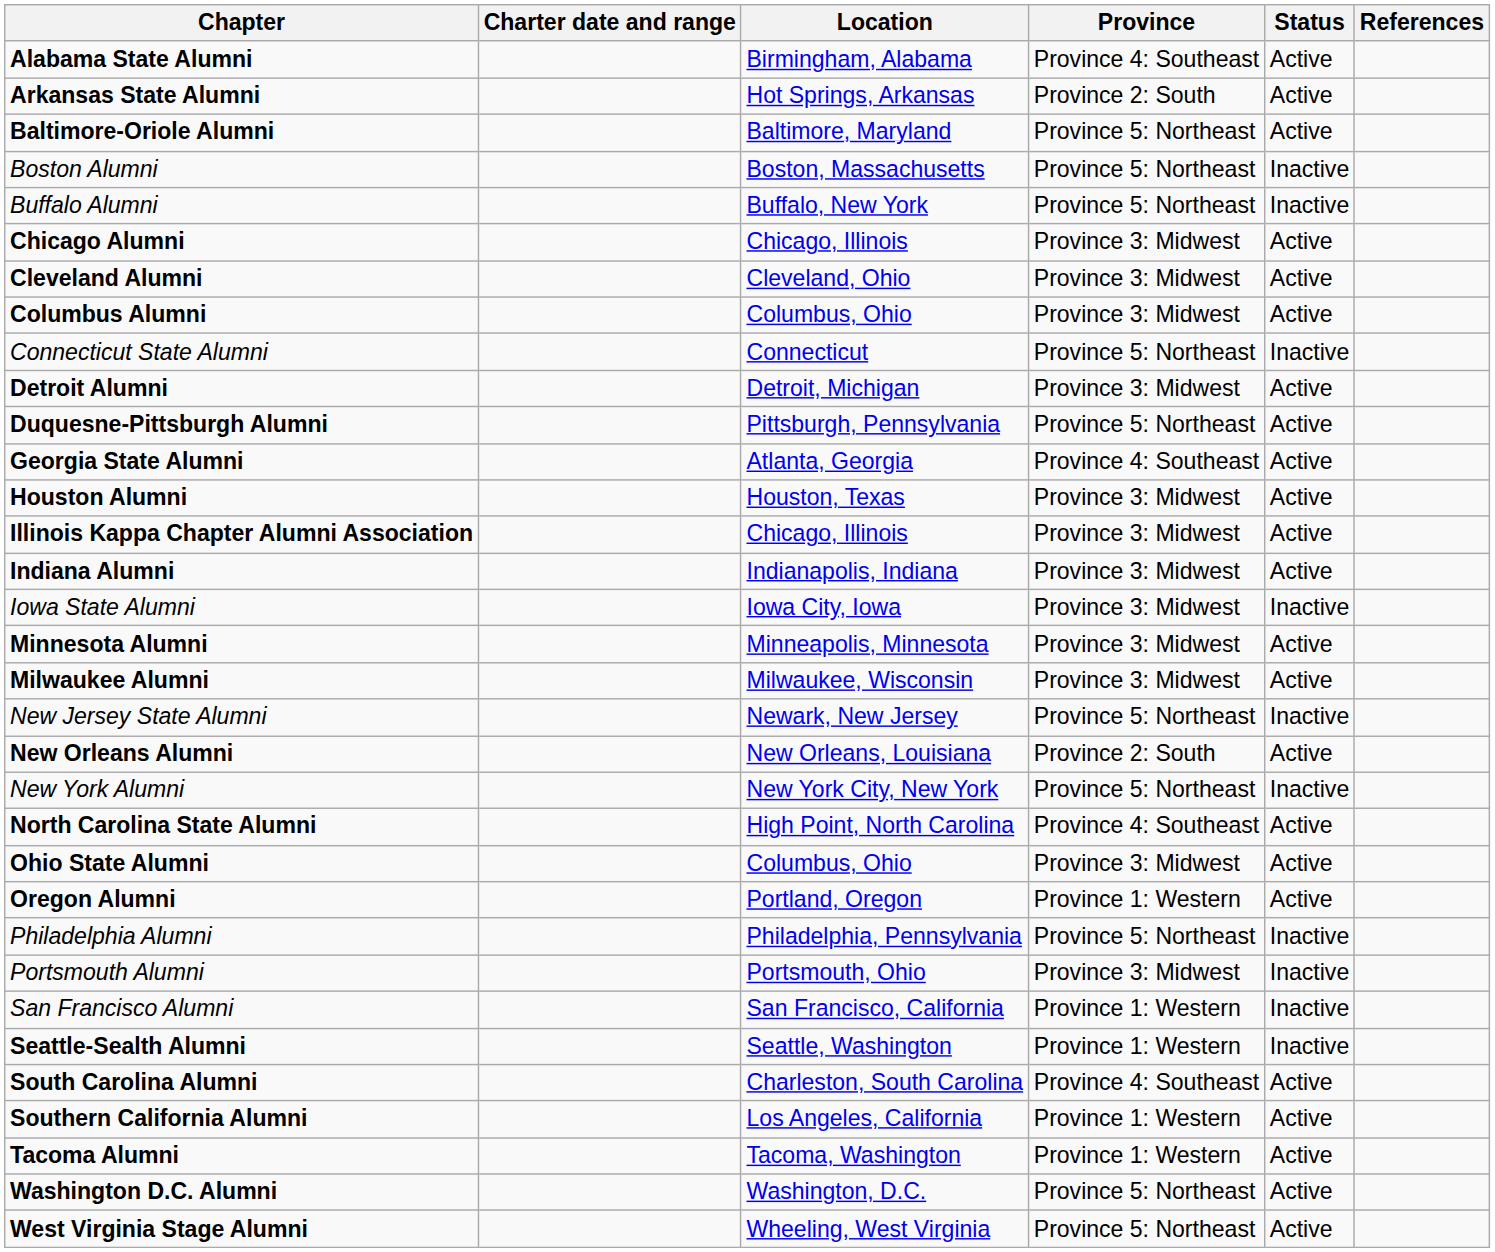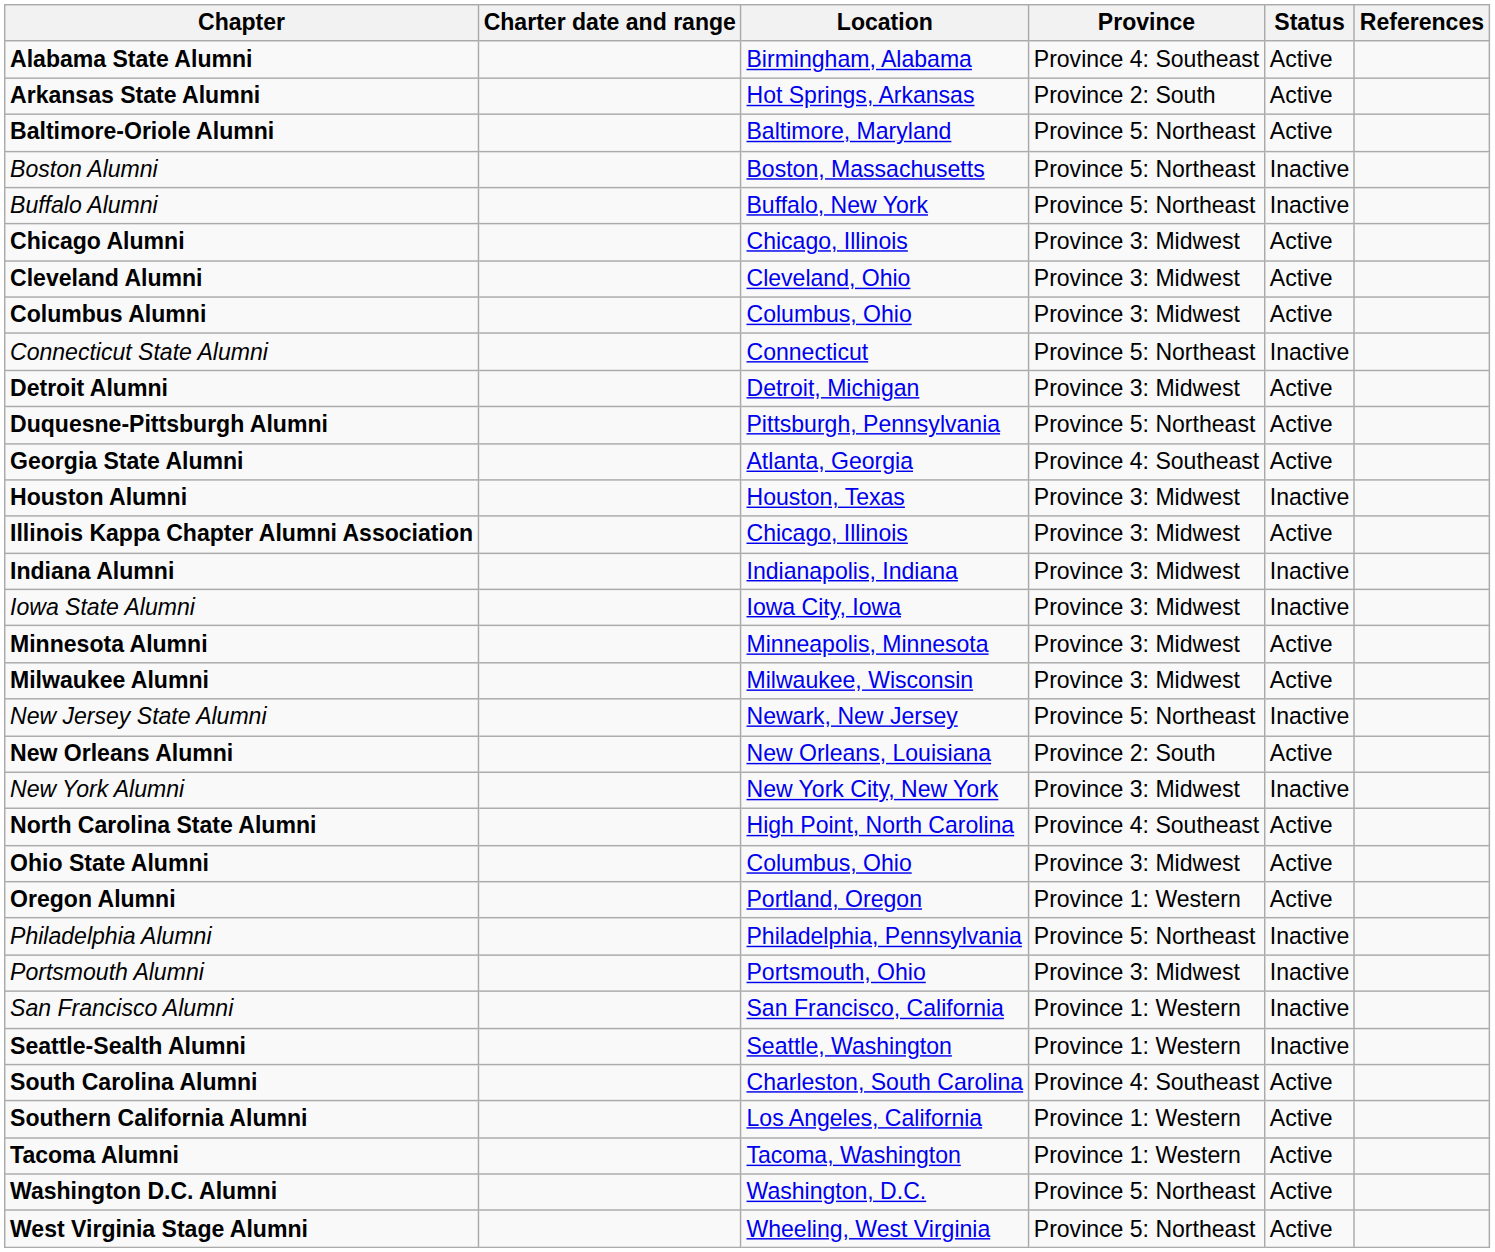Houston Alumni | Status: Active -> Inactive
Indiana Alumni | Status: Active -> Inactive
New York Alumni | Province: Province 5: Northeast -> Province 3: Midwest
